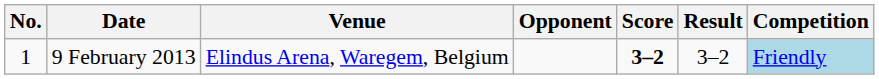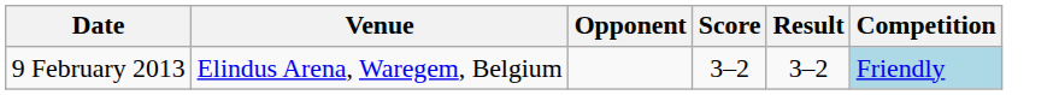- column: No. | 1
9 February 2013 | Score: bold -> normal
